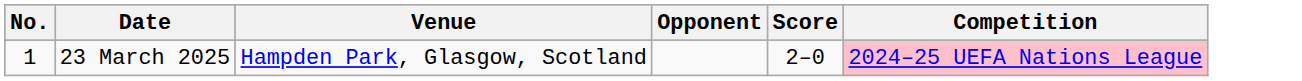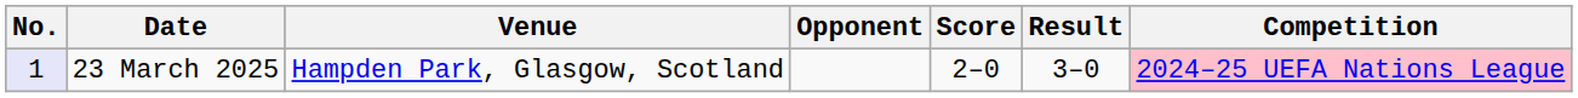+ column: Result | 3–0
23 March 2025 | No.: no background -> lavender background
